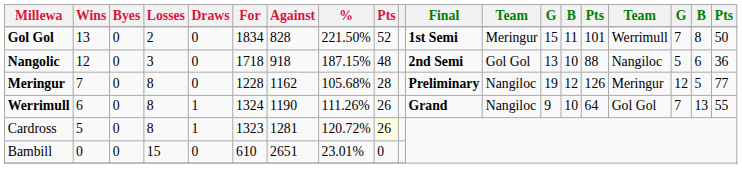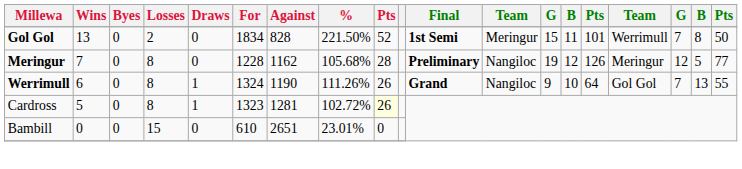- row: Nangolic | 12 | 0 | 3 | 0 | 1718 | 918 | 187.15% | 48 | 2nd Semi | Gol Gol | 13 | 10 | 88 | Nangiloc | 5 | 6 | 36
Cardross | %: 120.72% -> 102.72%
